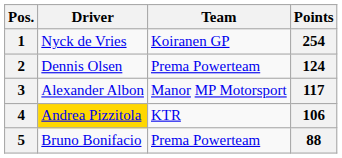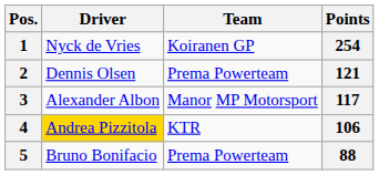2 | Points: 124 -> 121
